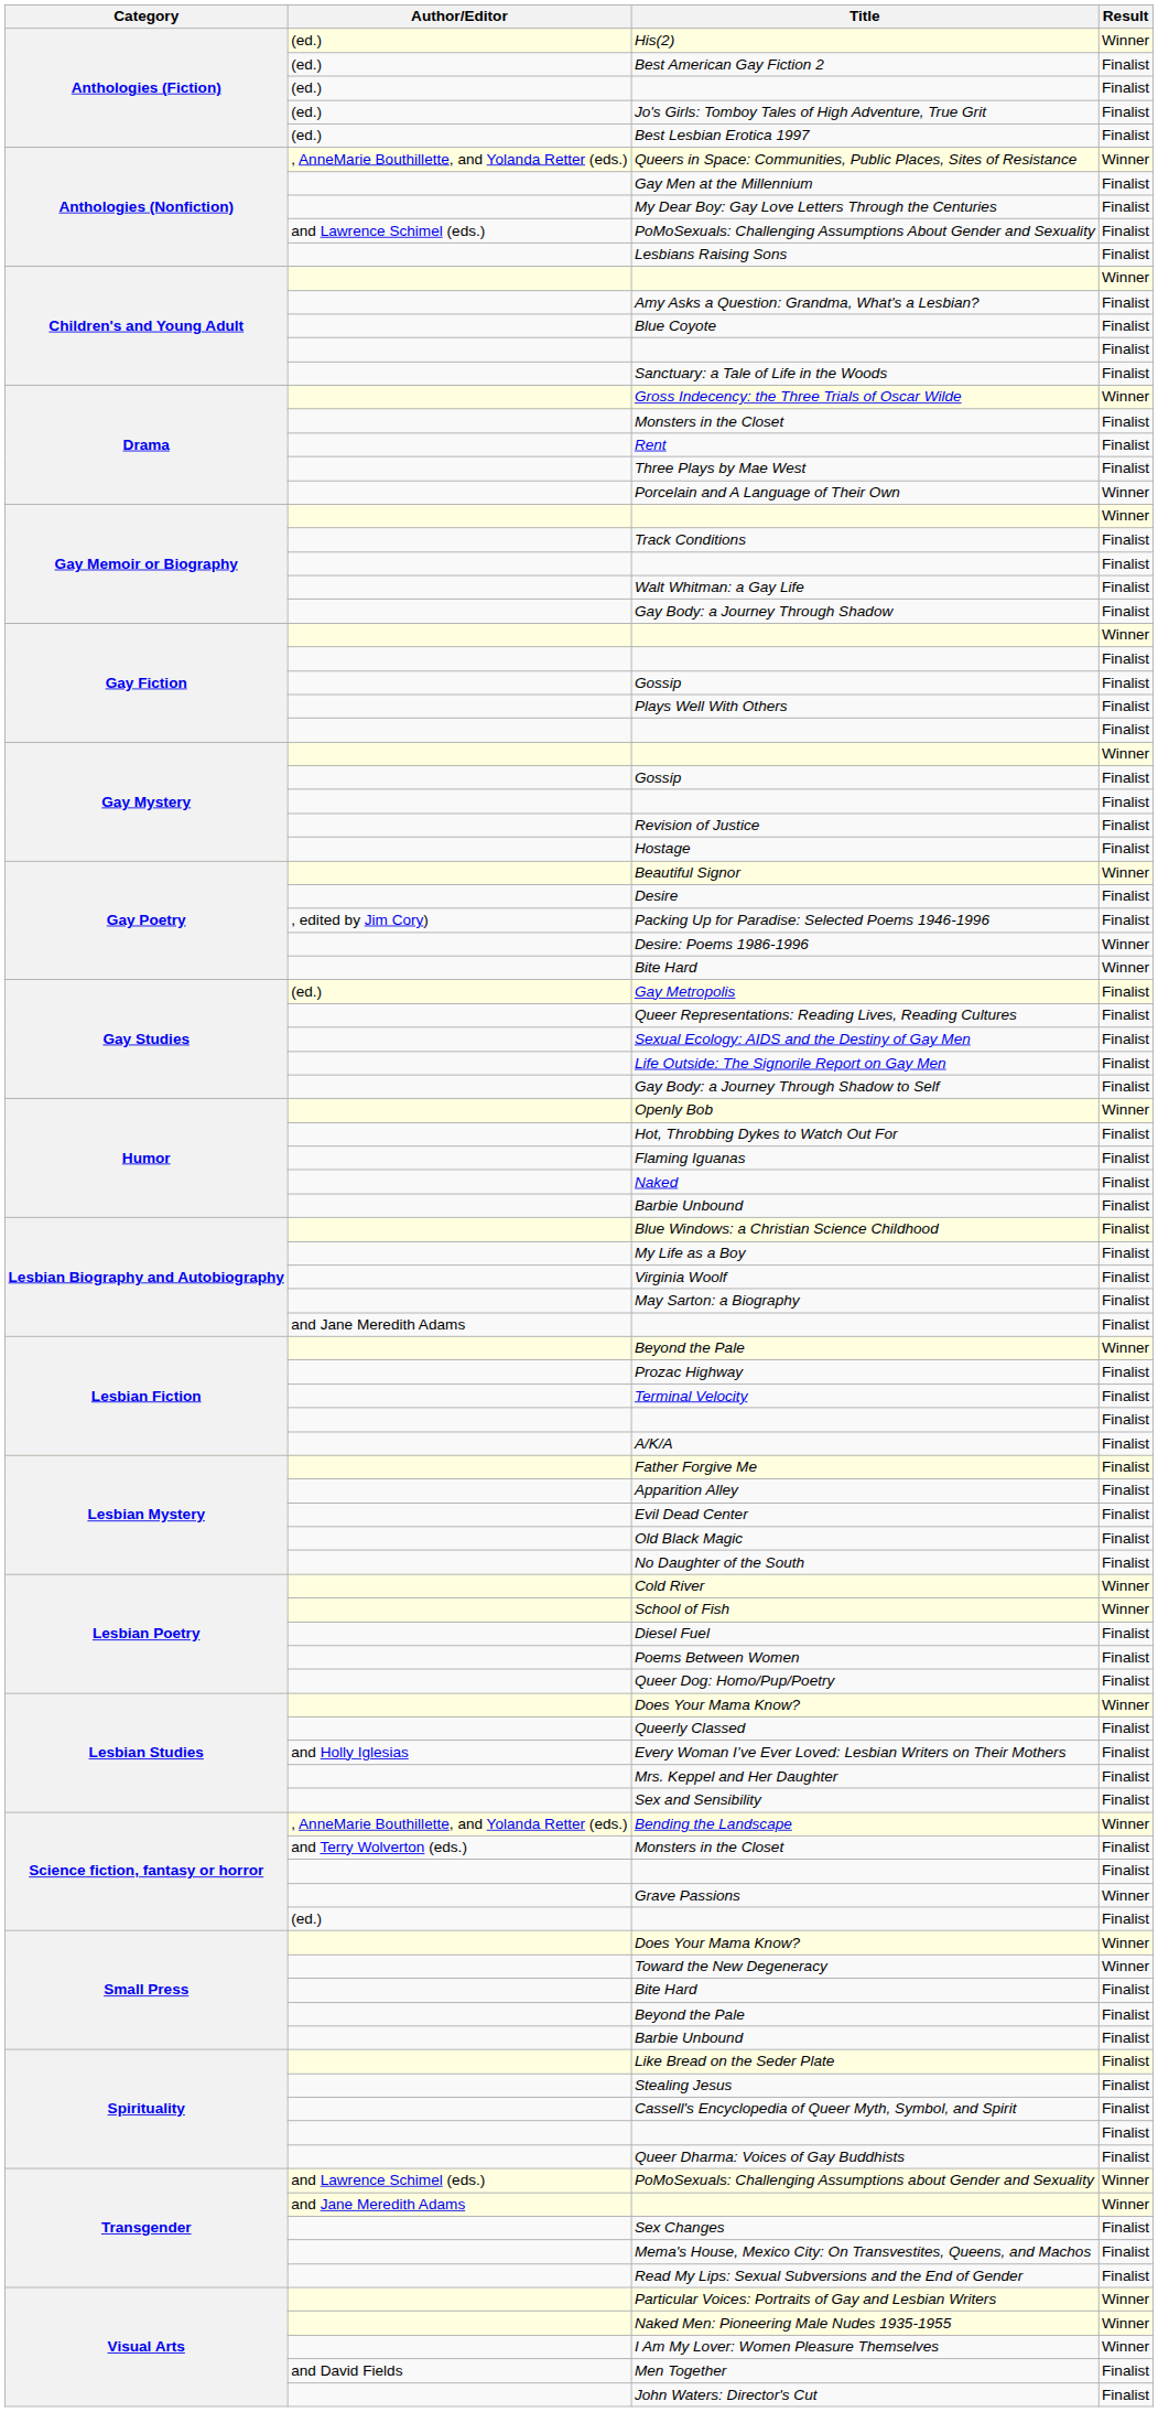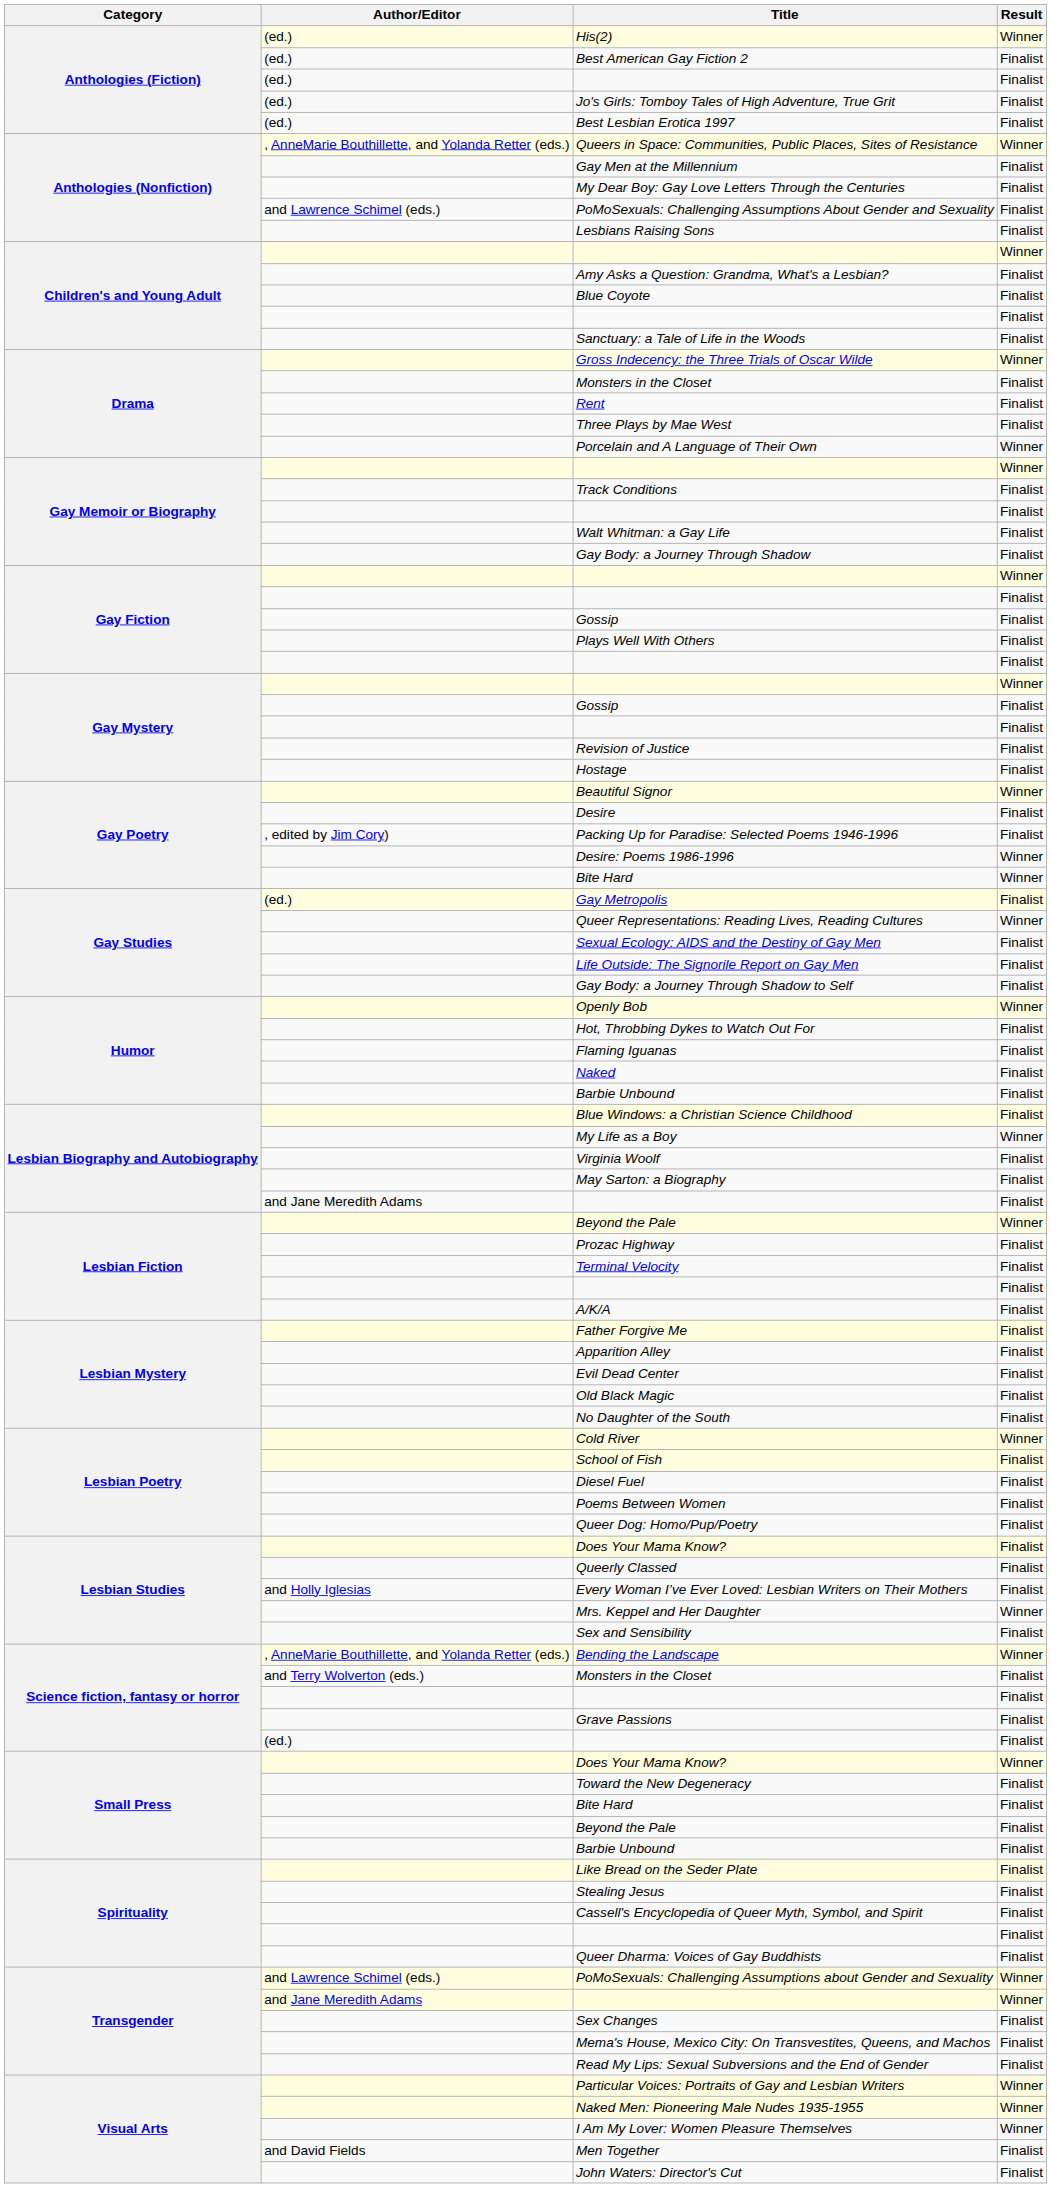Queer Representations: Reading Lives, Reading Cultures | Result: Finalist -> Winner
My Life as a Boy | Result: Finalist -> Winner
School of Fish | Result: Winner -> Finalist
Lesbian Studies / Does Your Mama Know? | Result: Winner -> Finalist
Mrs. Keppel and Her Daughter | Result: Finalist -> Winner
Grave Passions | Result: Winner -> Finalist
Toward the New Degeneracy | Result: Winner -> Finalist
